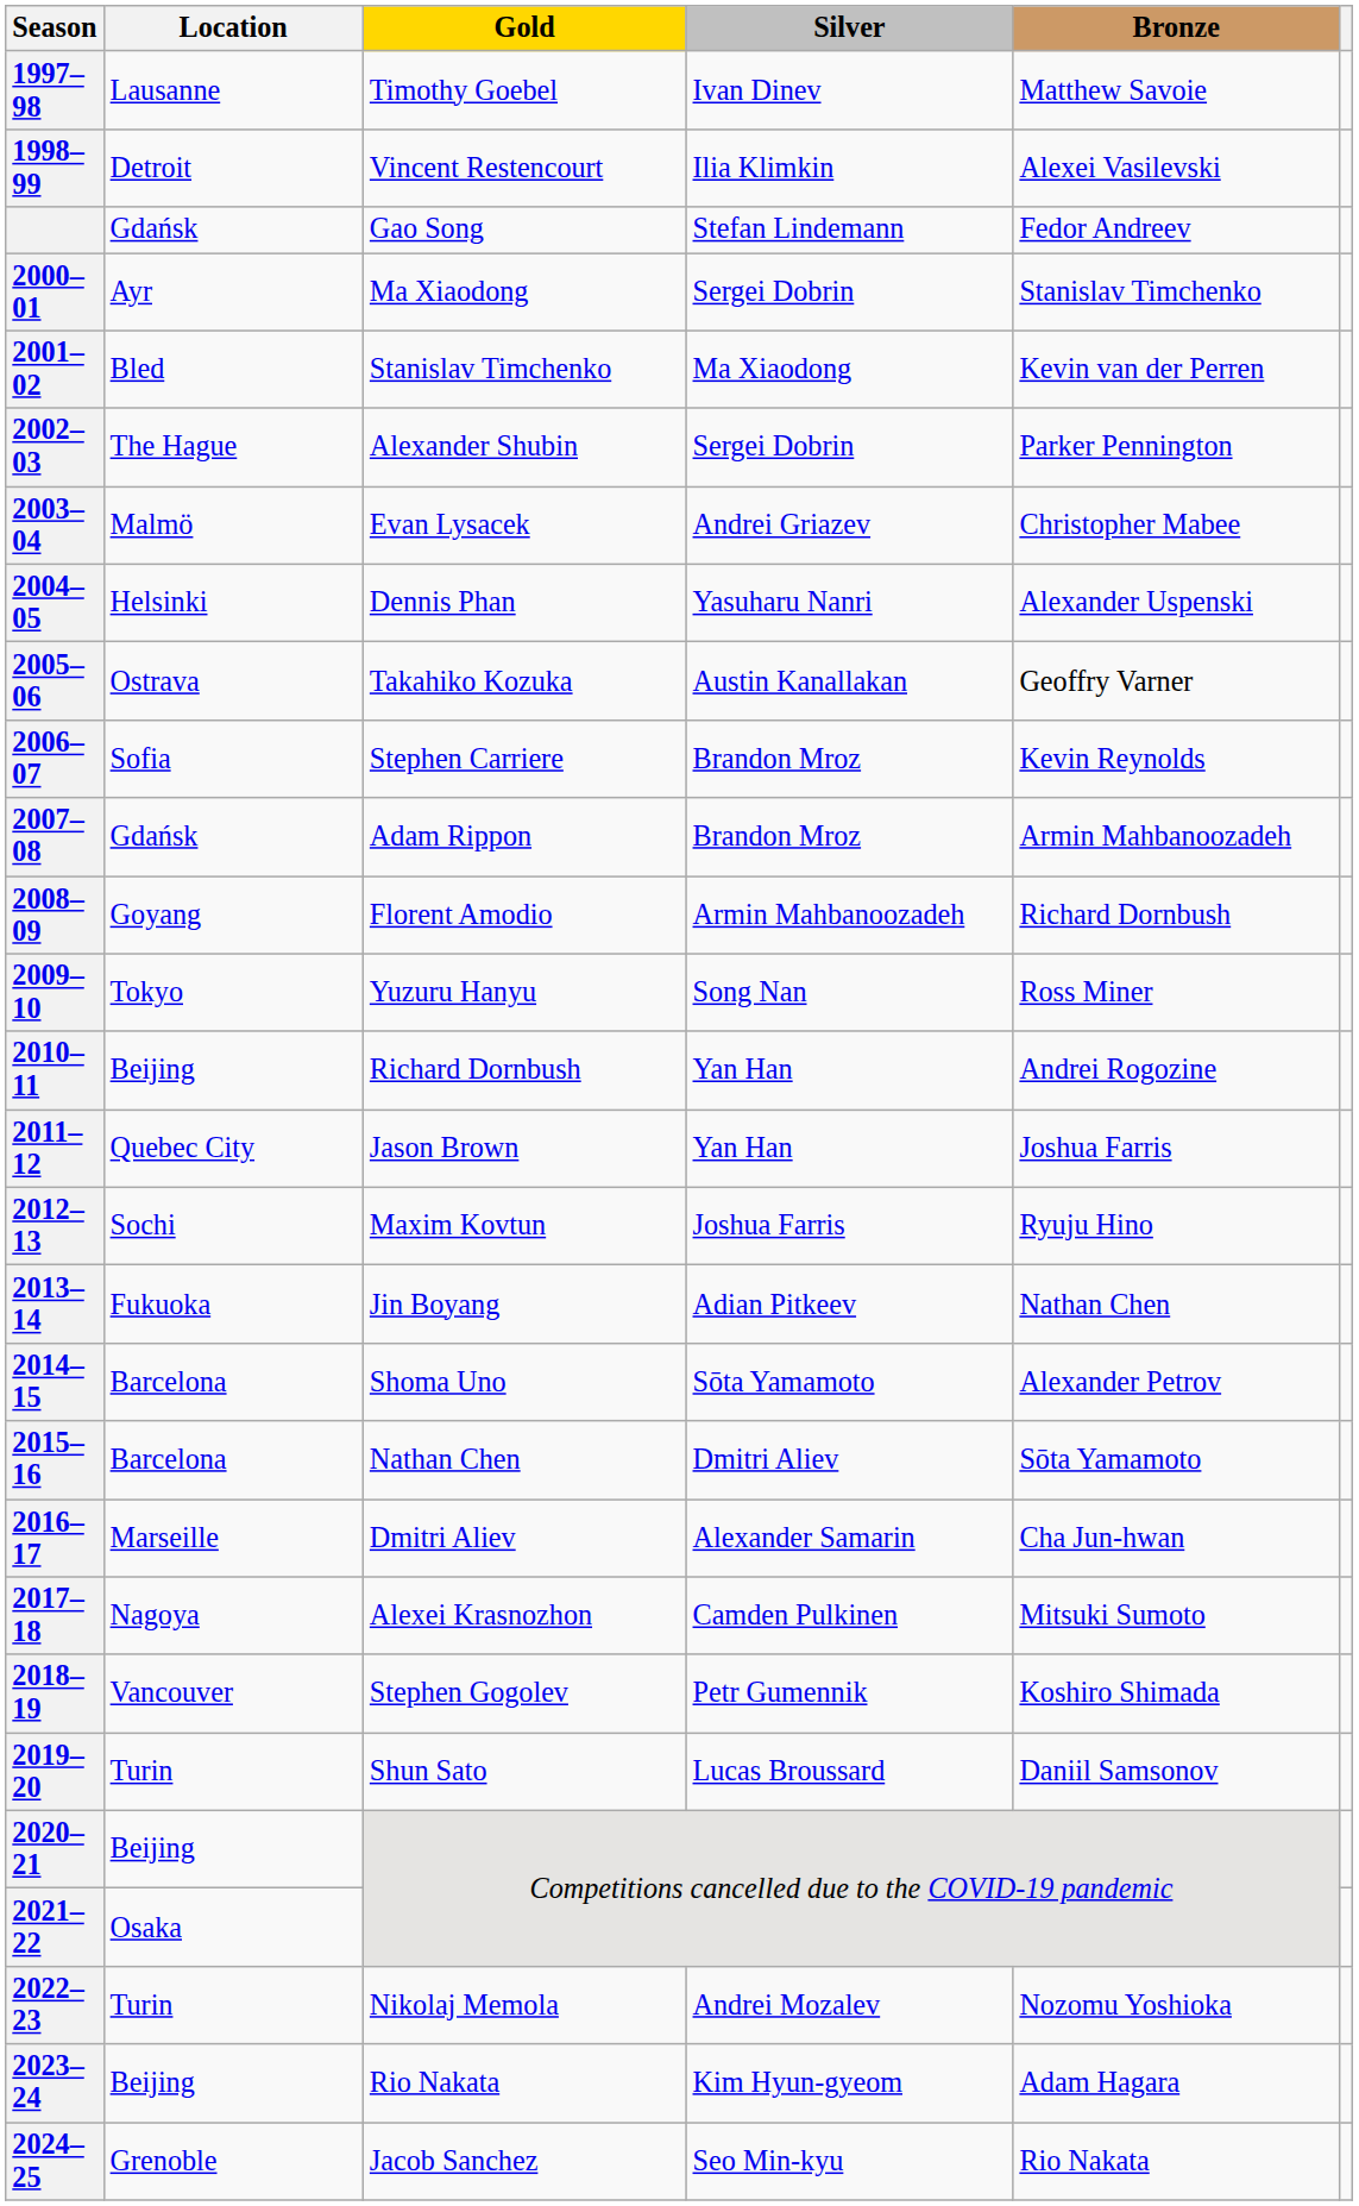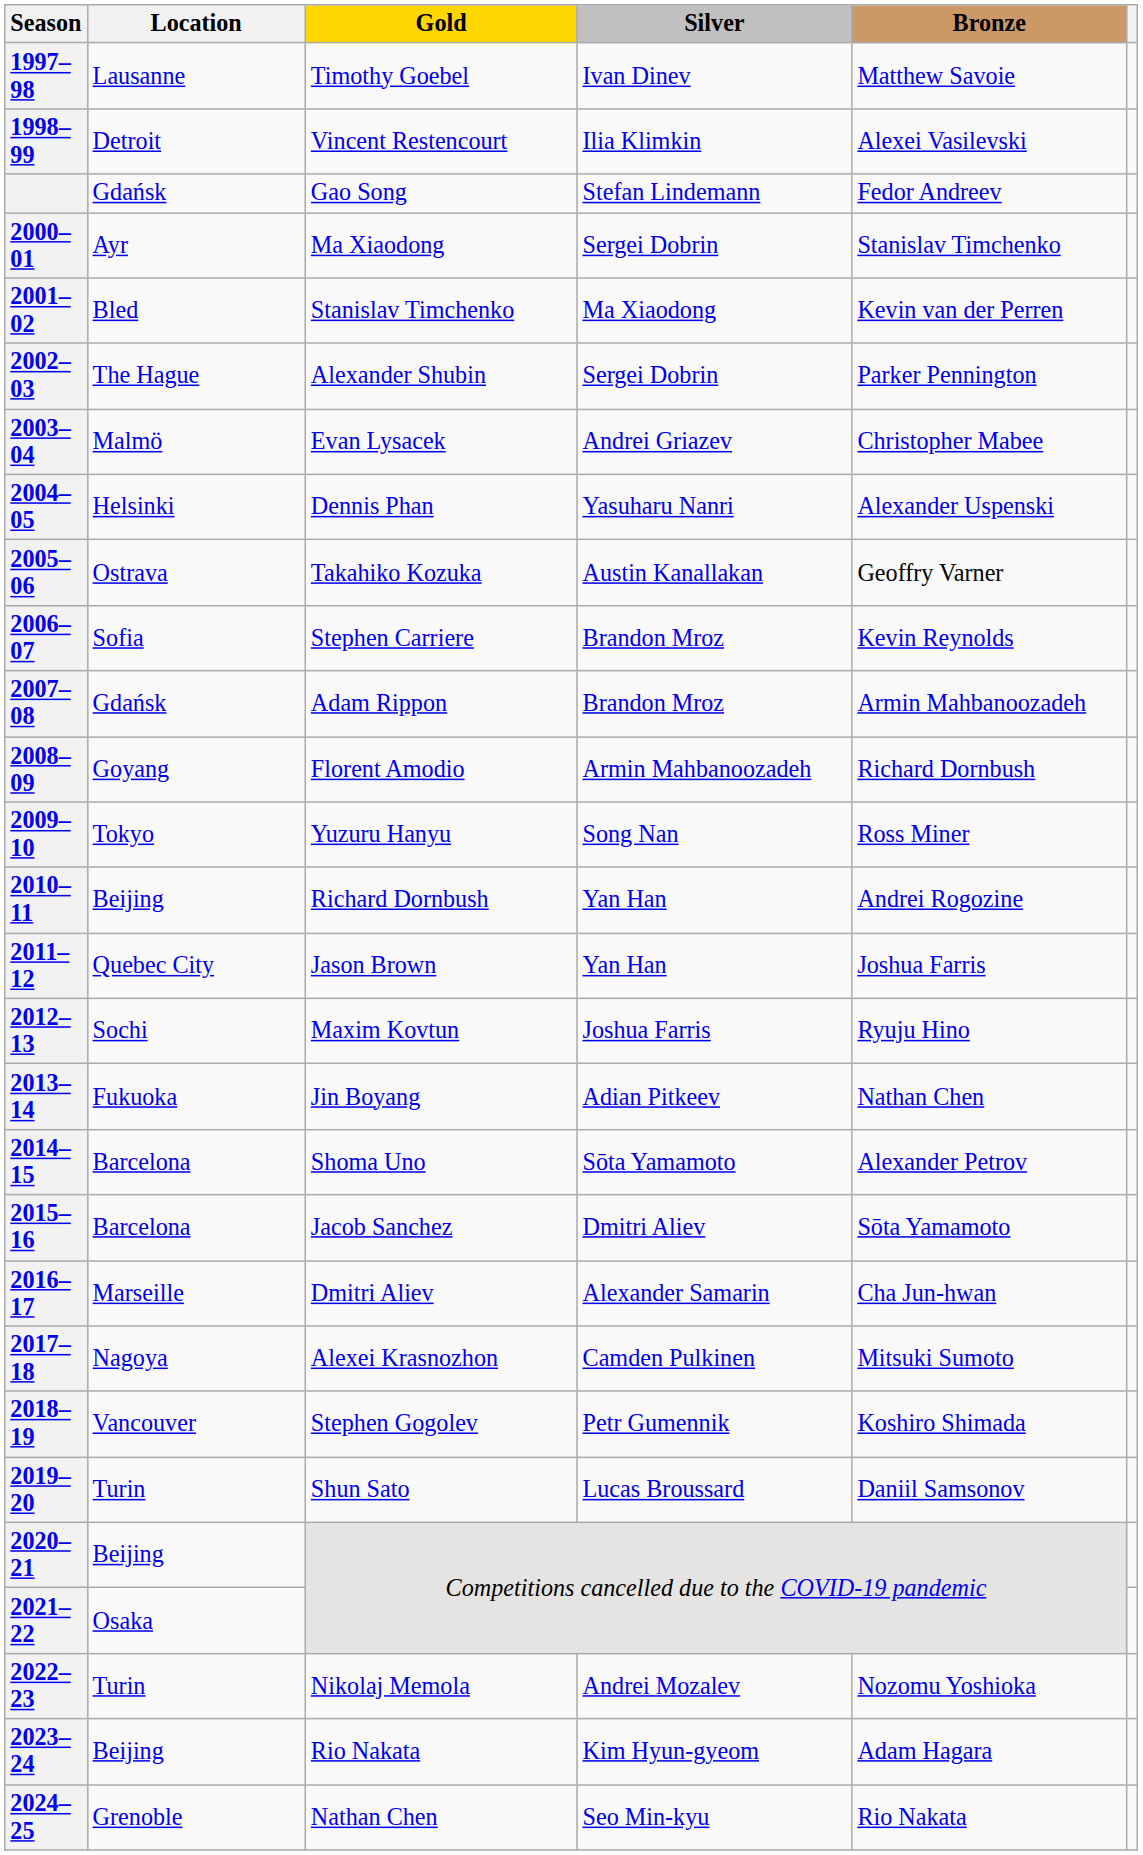2015–16 | Gold: Nathan Chen -> Jacob Sanchez
2024–25 | Gold: Jacob Sanchez -> Nathan Chen
